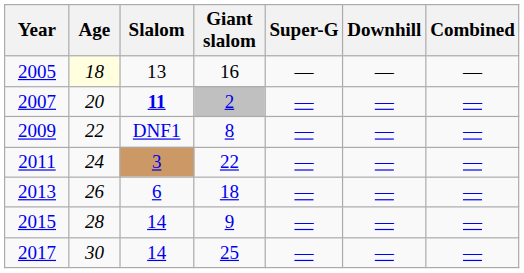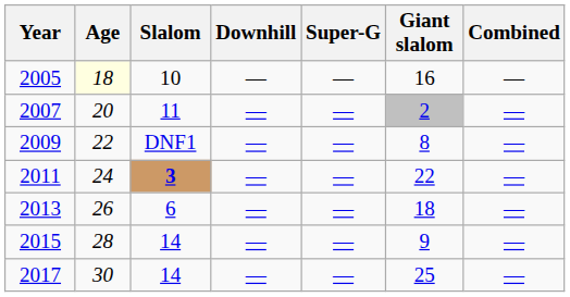columns swapped: Giant slalom <-> Downhill
2005 | Slalom: 13 -> 10
2007 | Slalom: bold -> normal
2011 | Slalom: normal -> bold
